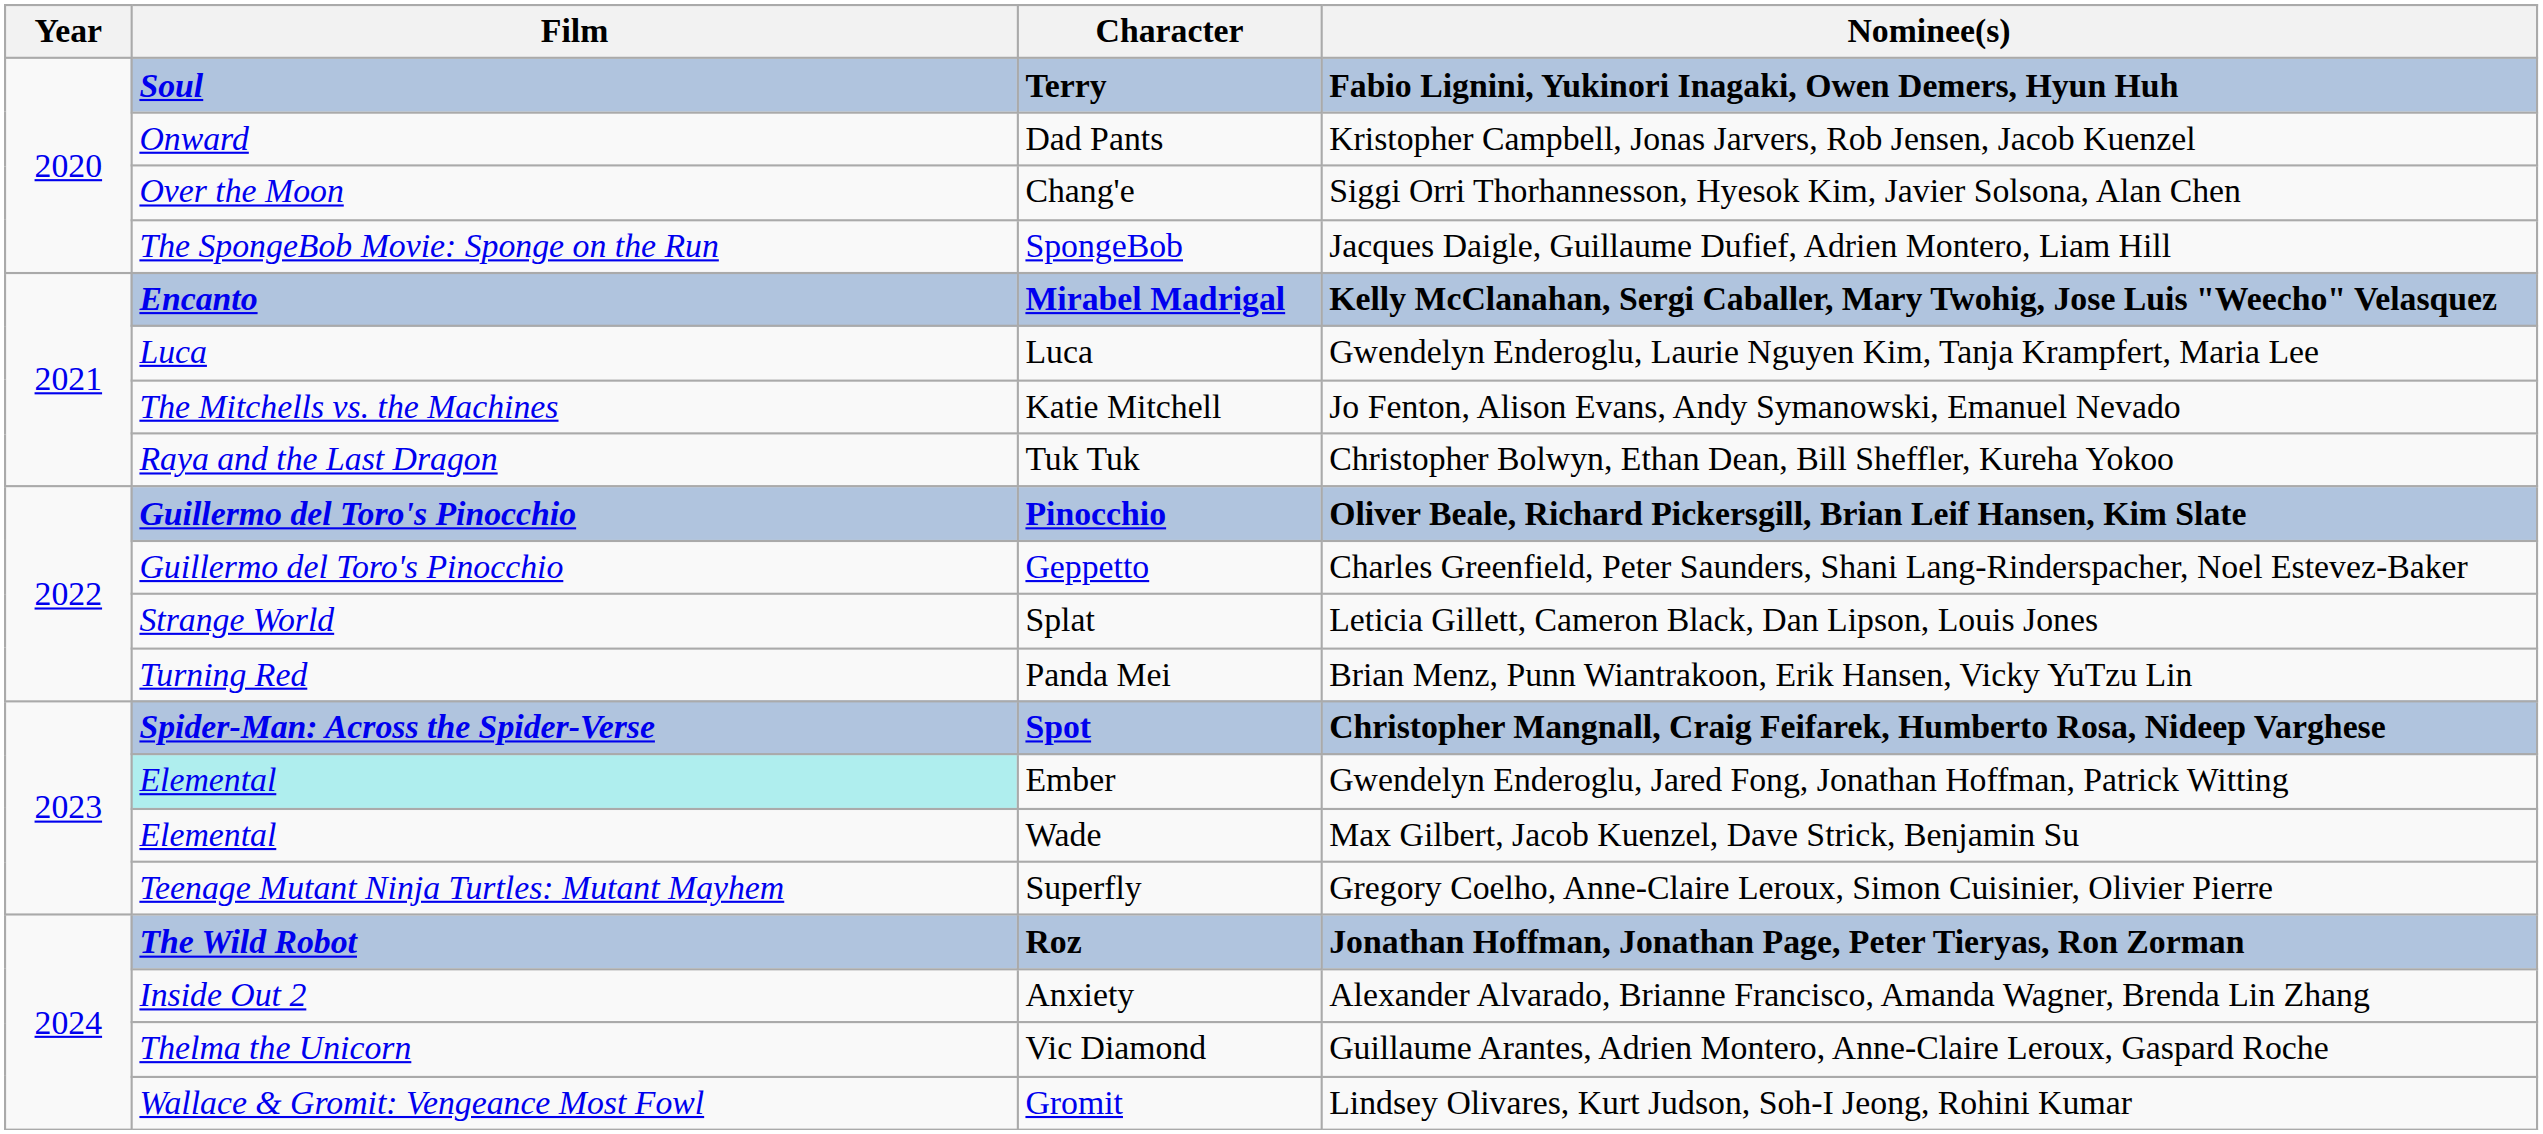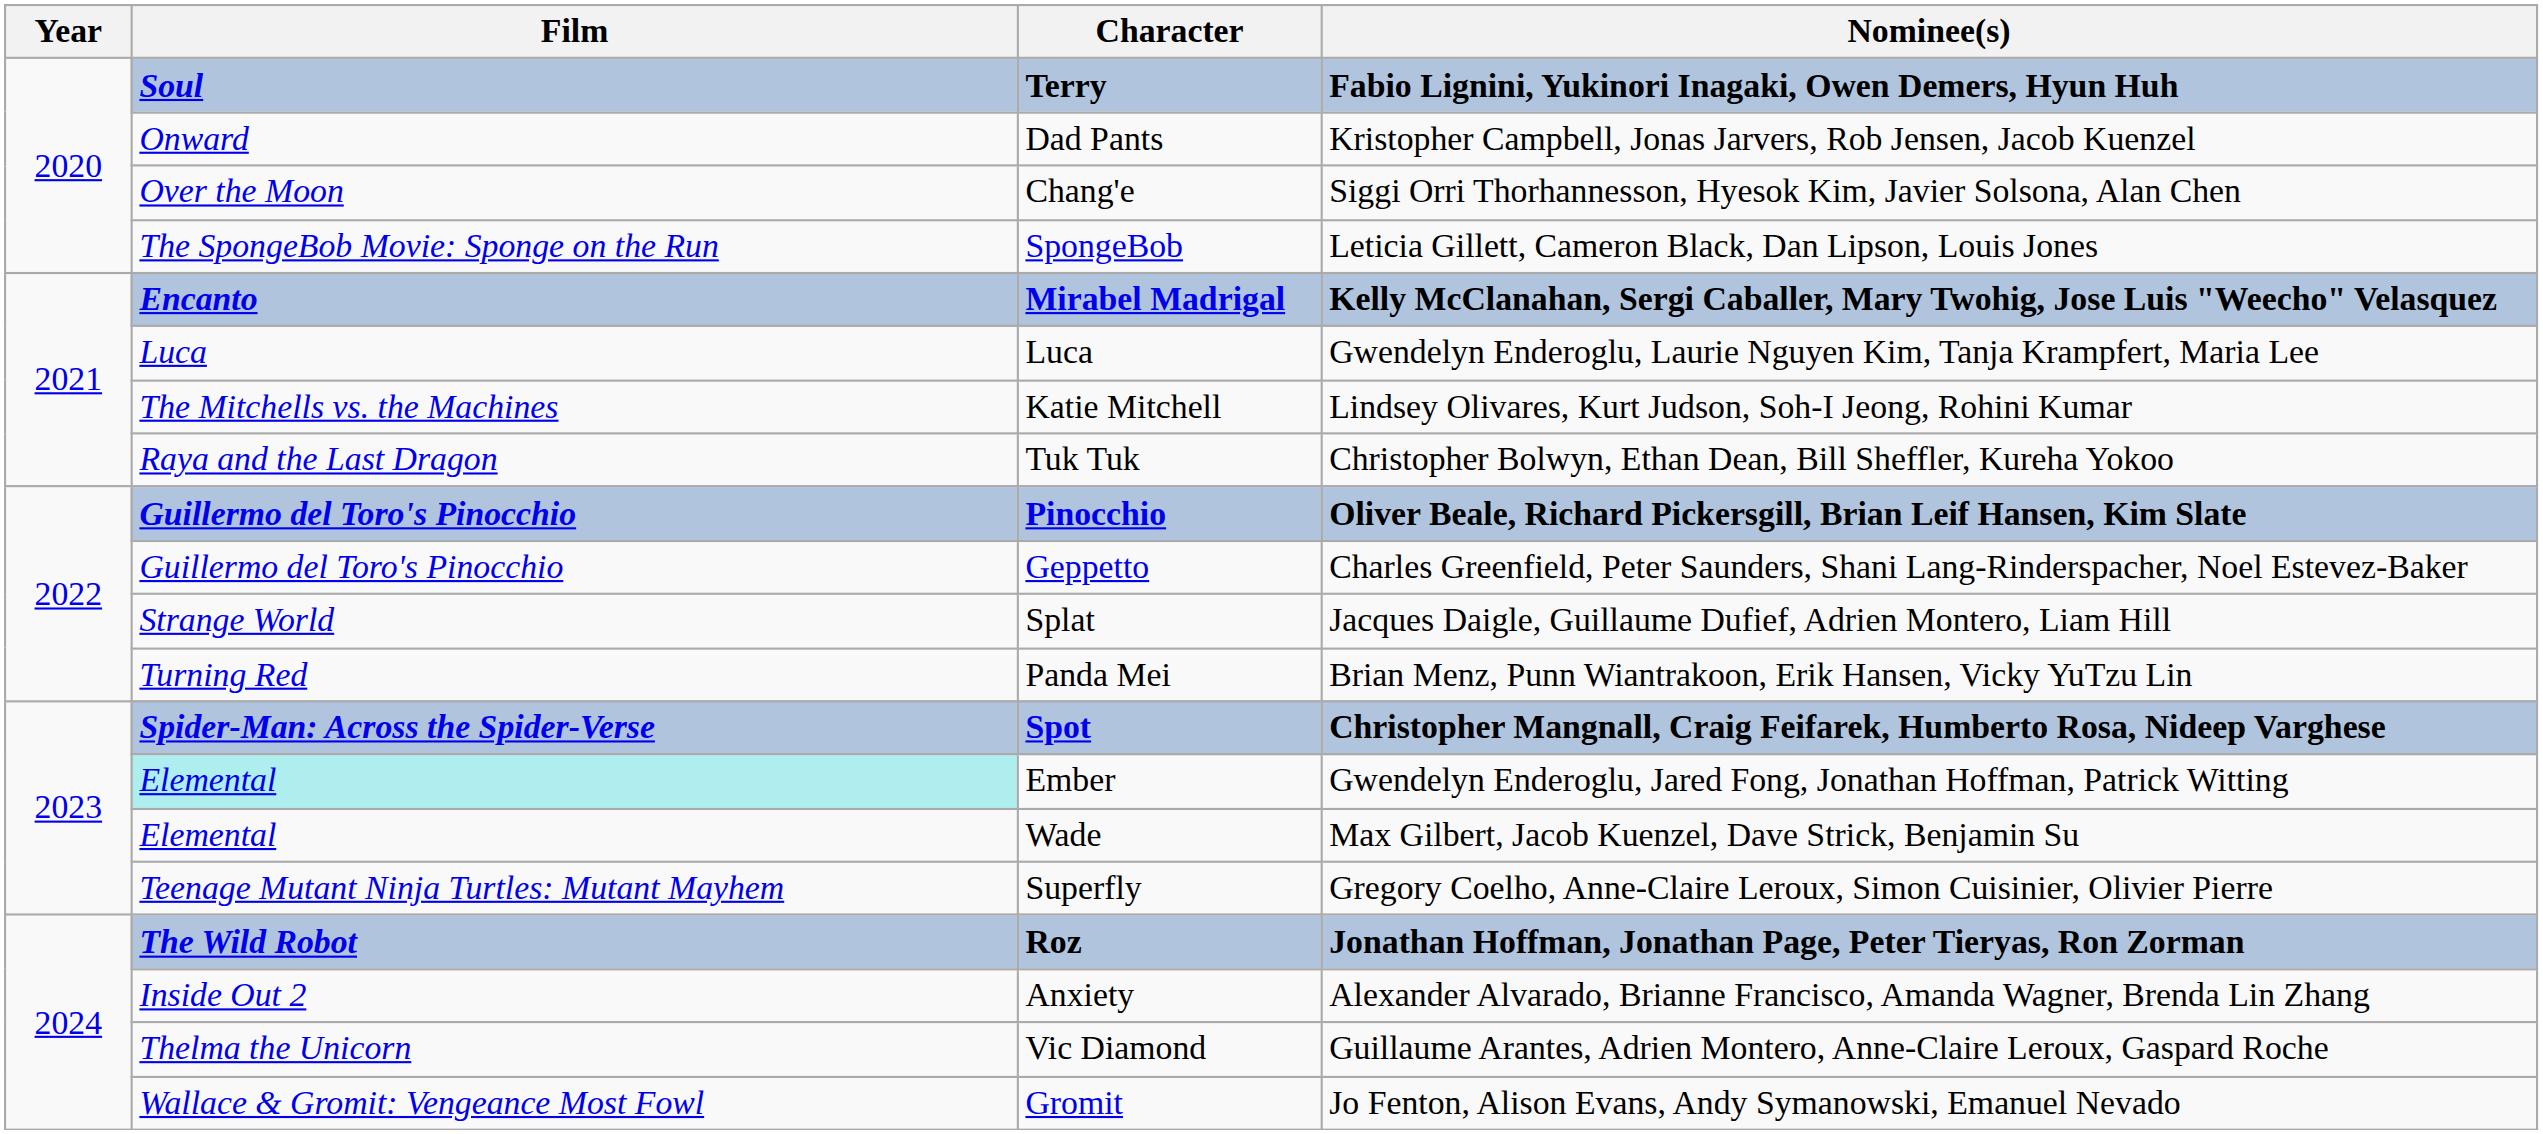SpongeBob | Nominee(s): Jacques Daigle, Guillaume Dufief, Adrien Montero, Liam Hill -> Leticia Gillett, Cameron Black, Dan Lipson, Louis Jones
Katie Mitchell | Nominee(s): Jo Fenton, Alison Evans, Andy Symanowski, Emanuel Nevado -> Lindsey Olivares, Kurt Judson, Soh-I Jeong, Rohini Kumar
Splat | Nominee(s): Leticia Gillett, Cameron Black, Dan Lipson, Louis Jones -> Jacques Daigle, Guillaume Dufief, Adrien Montero, Liam Hill
Gromit | Nominee(s): Lindsey Olivares, Kurt Judson, Soh-I Jeong, Rohini Kumar -> Jo Fenton, Alison Evans, Andy Symanowski, Emanuel Nevado
